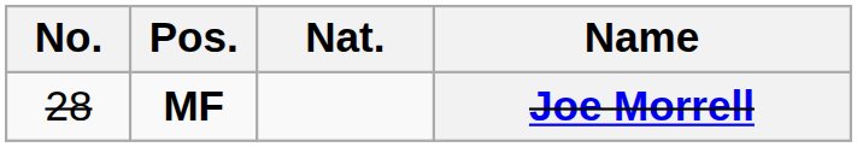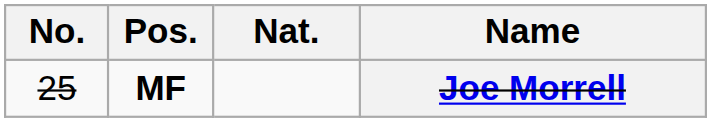Joe Morrell | No.: 28 -> 25
